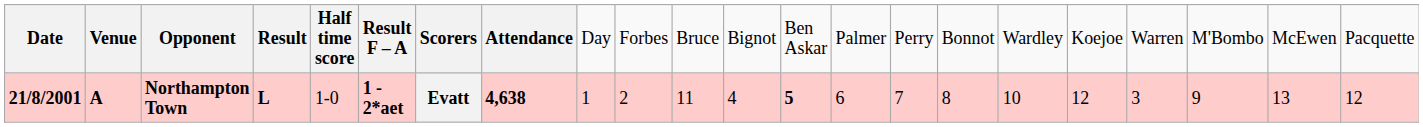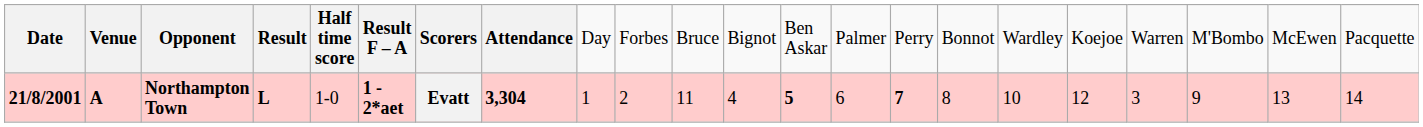Northampton Town | column 8: 4,638 -> 3,304
Northampton Town | column 15: normal -> bold
Northampton Town | column 22: 12 -> 14
